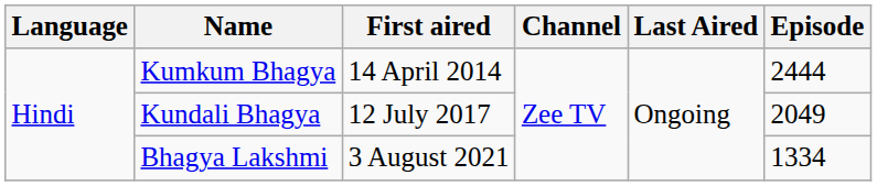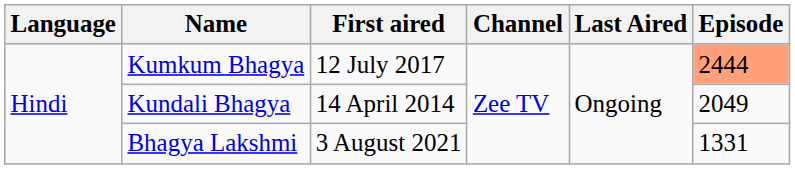Kumkum Bhagya | First aired: 14 April 2014 -> 12 July 2017
Kumkum Bhagya | Episode: no background -> lightsalmon background
Kundali Bhagya | First aired: 12 July 2017 -> 14 April 2014
Bhagya Lakshmi | Episode: 1334 -> 1331
